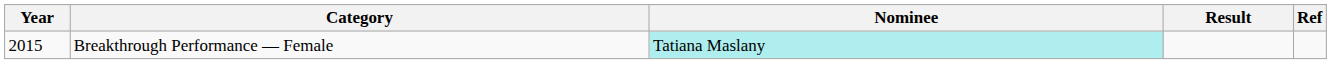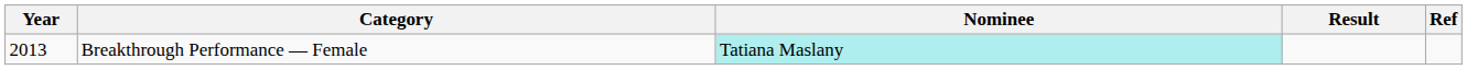Breakthrough Performance — Female | Year: 2015 -> 2013
